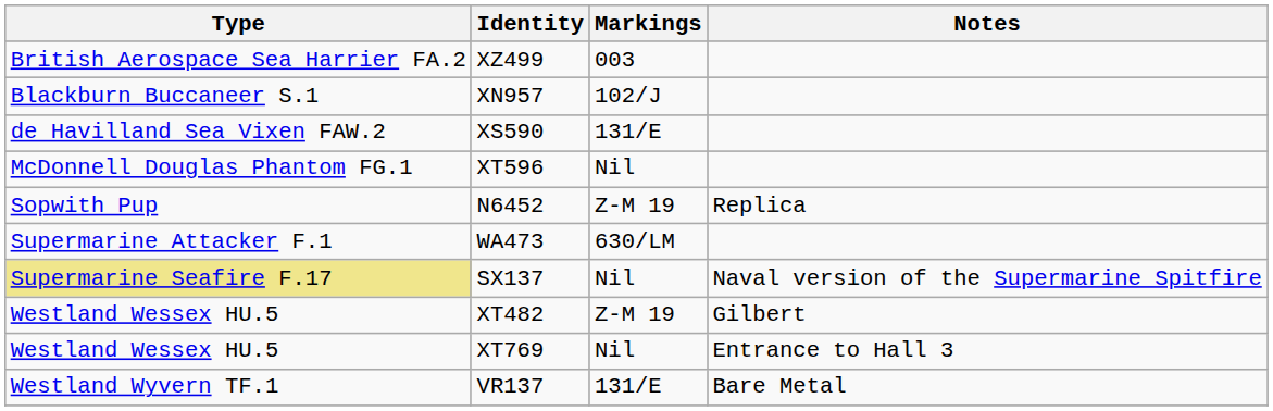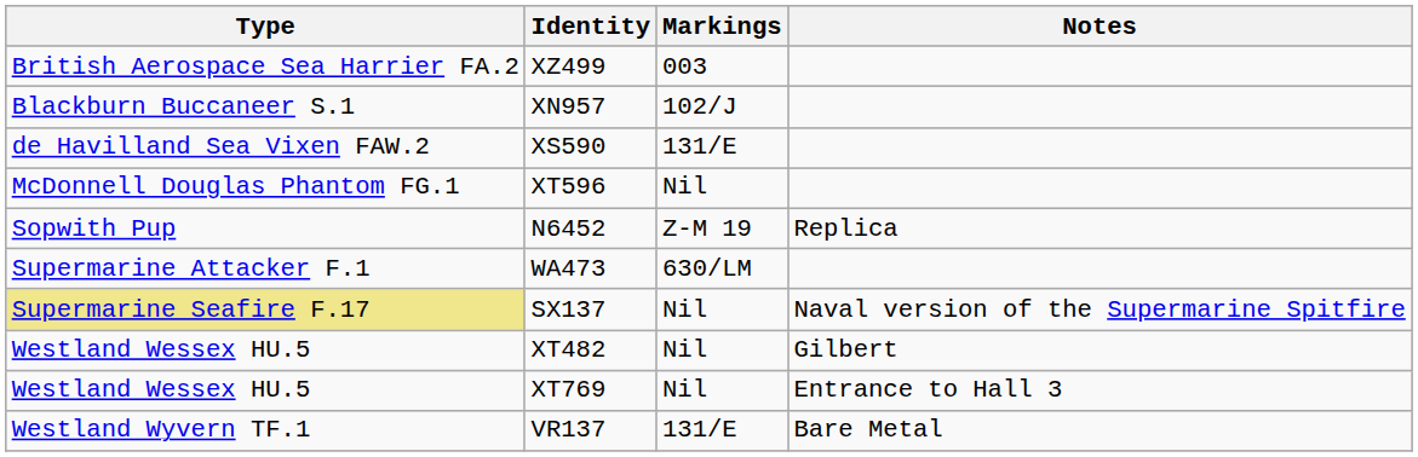XT482 | Markings: Z-M 19 -> Nil
